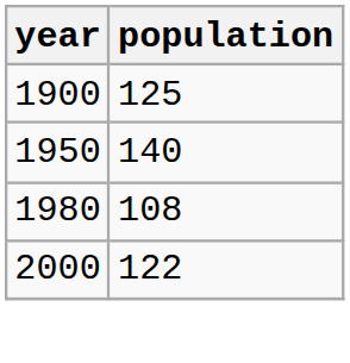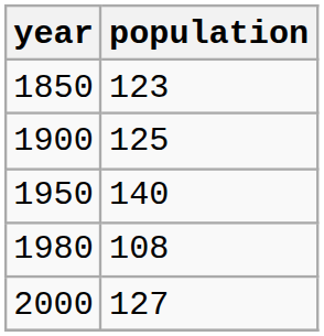+ row: 1850 | 123
2000 | population: 122 -> 127
